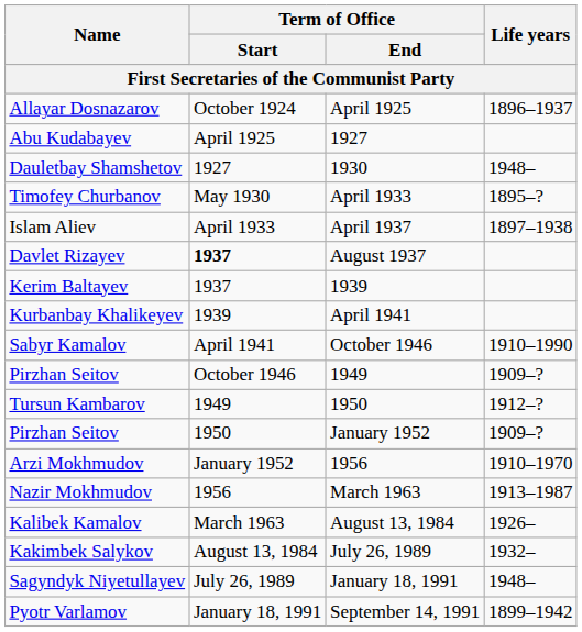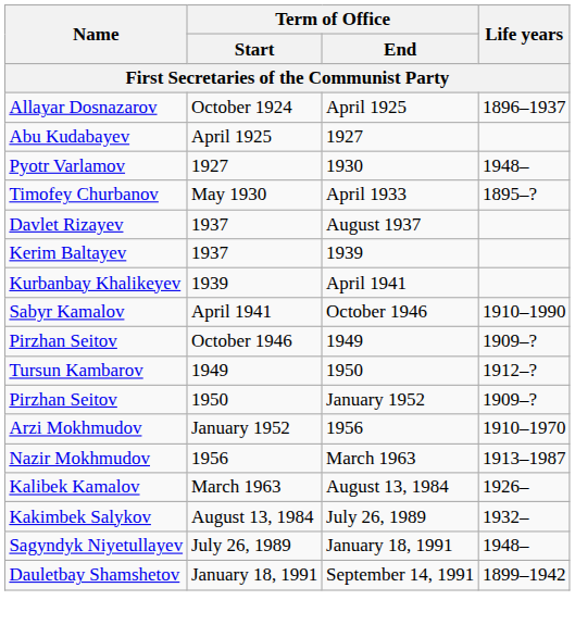1930 | Name: Dauletbay Shamshetov -> Pyotr Varlamov
- row: Islam Aliev | April 1933 | April 1937 | 1897–1938
August 1937 | Term of Office / Start: bold -> normal
September 14, 1991 | Name: Pyotr Varlamov -> Dauletbay Shamshetov
